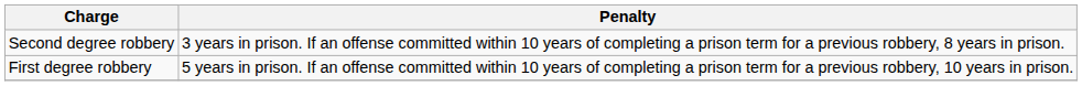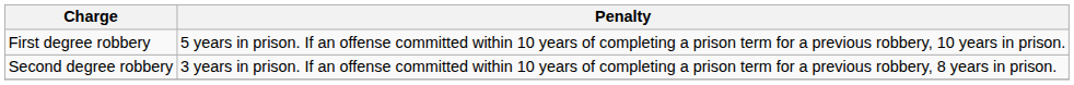rows swapped: First degree robbery <-> Second degree robbery
